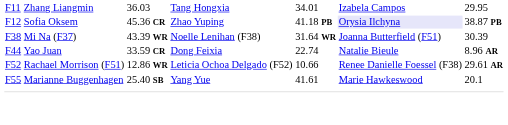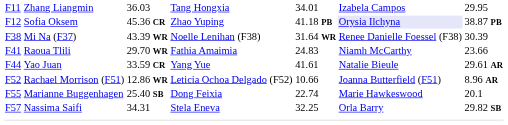F38 | column 6: Joanna Butterfield (F51) -> Renee Danielle Foessel (F38)
+ row: F41 | Raoua Tlili | 29.70 WR | Fathia Amaimia | 24.83 | Niamh McCarthy | 23.66
F44 | column 4: Dong Feixia -> Yang Yue
F44 | column 5: 22.74 -> 41.61
F44 | column 7: 8.96 AR -> 29.61 AR
F52 | column 6: Renee Danielle Foessel (F38) -> Joanna Butterfield (F51)
F52 | column 7: 29.61 AR -> 8.96 AR
F55 | column 4: Yang Yue -> Dong Feixia
F55 | column 5: 41.61 -> 22.74
+ row: F57 | Nassima Saifi | 34.31 | Stela Eneva | 32.25 | Orla Barry | 29.82 SB
